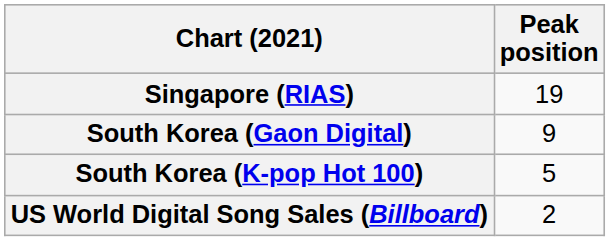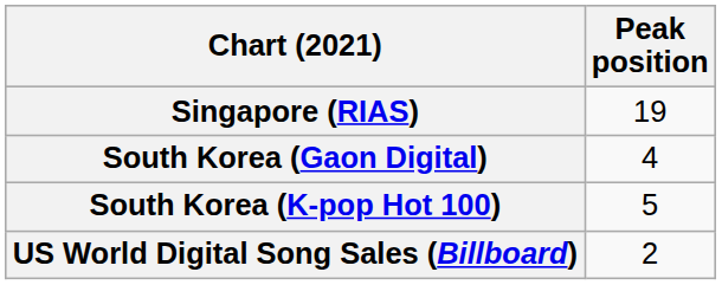South Korea (Gaon Digital) | Peak position: 9 -> 4
